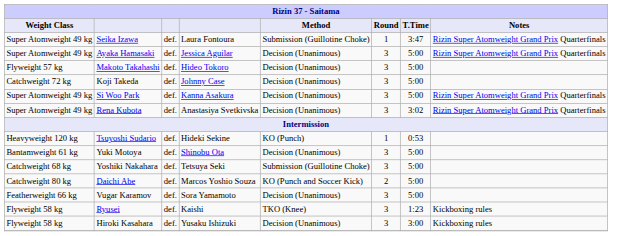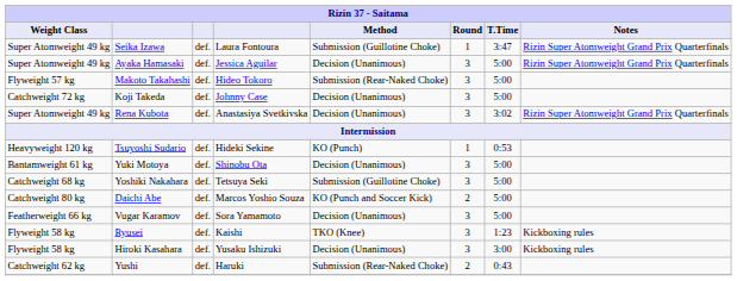Makoto Takahashi | Method: Decision (Unanimous) -> Submission (Rear-Naked Choke)
- row: Super Atomweight 49 kg | Si Woo Park | def. | Kanna Asakura | Decision (Unanimous) | 3 | 5:00 | Rizin Super Atomweight Grand Prix Quarterfinals
+ row: Catchweight 62 kg | Yushi | def. | Haruki | Submission (Rear-Naked Choke) | 2 | 0:43
